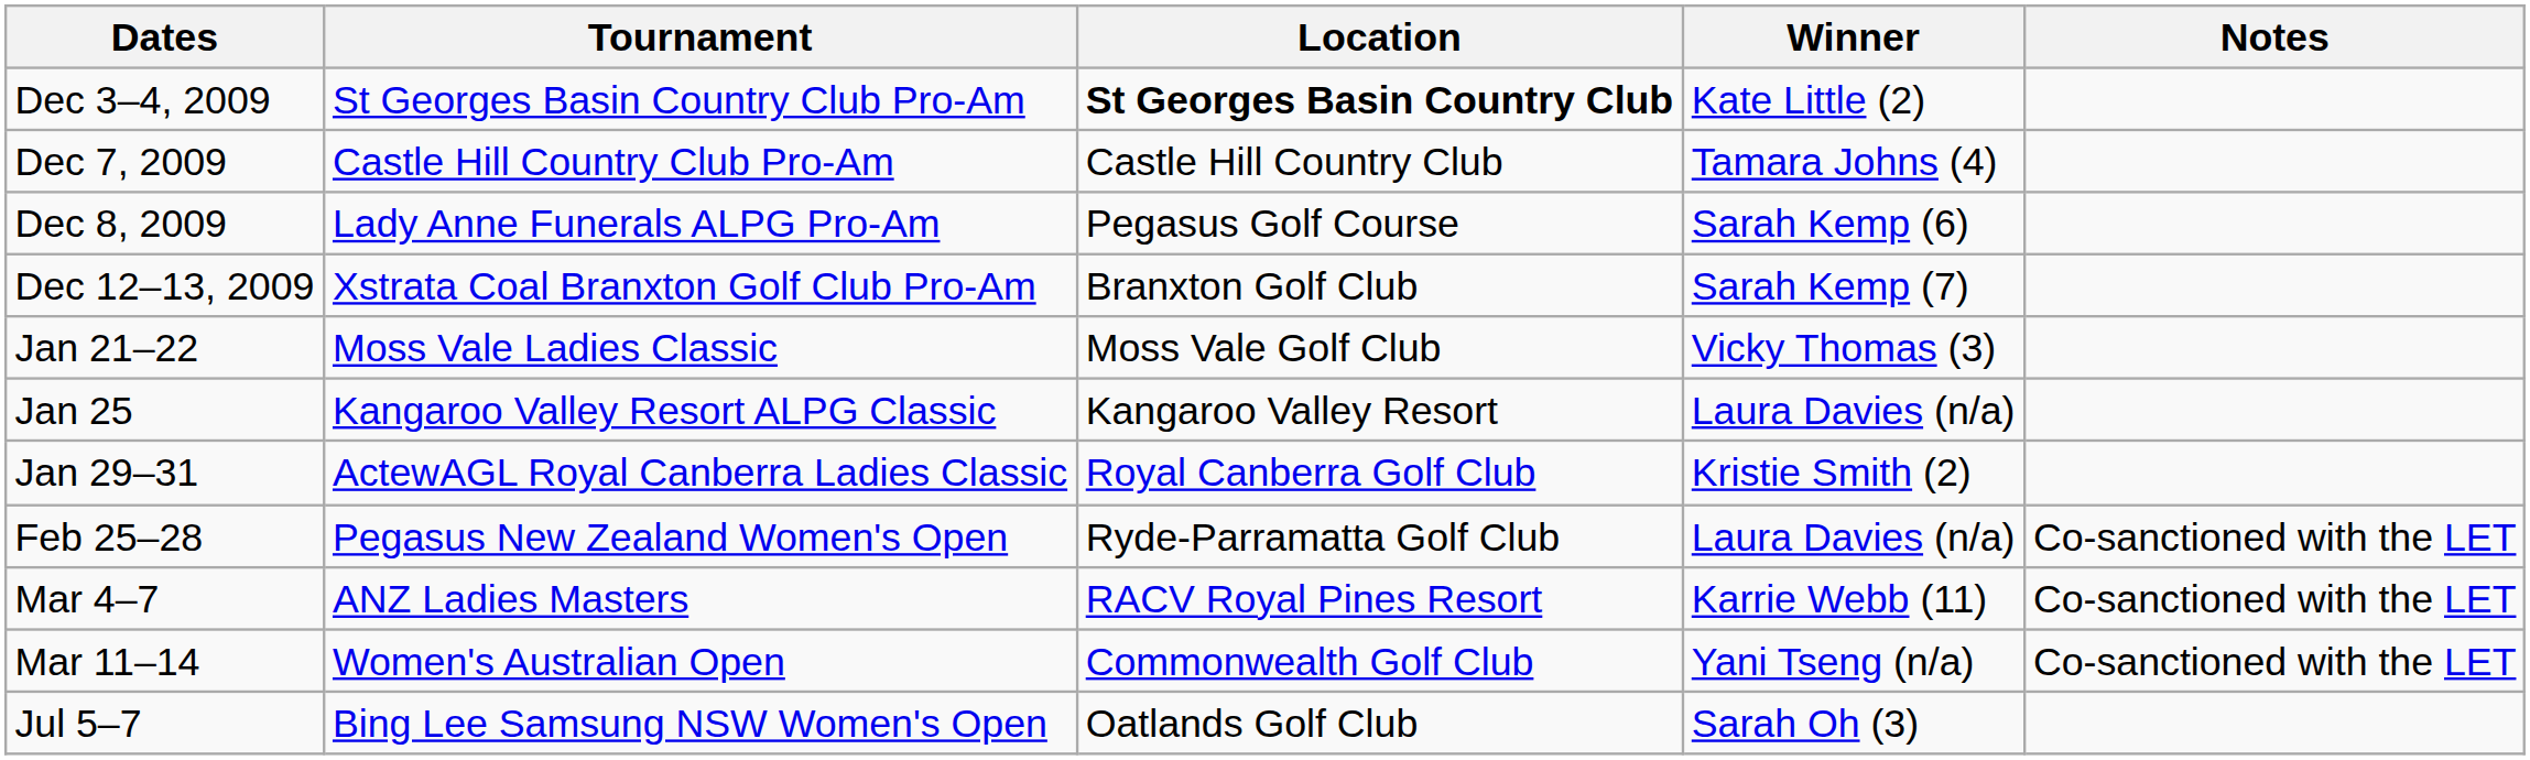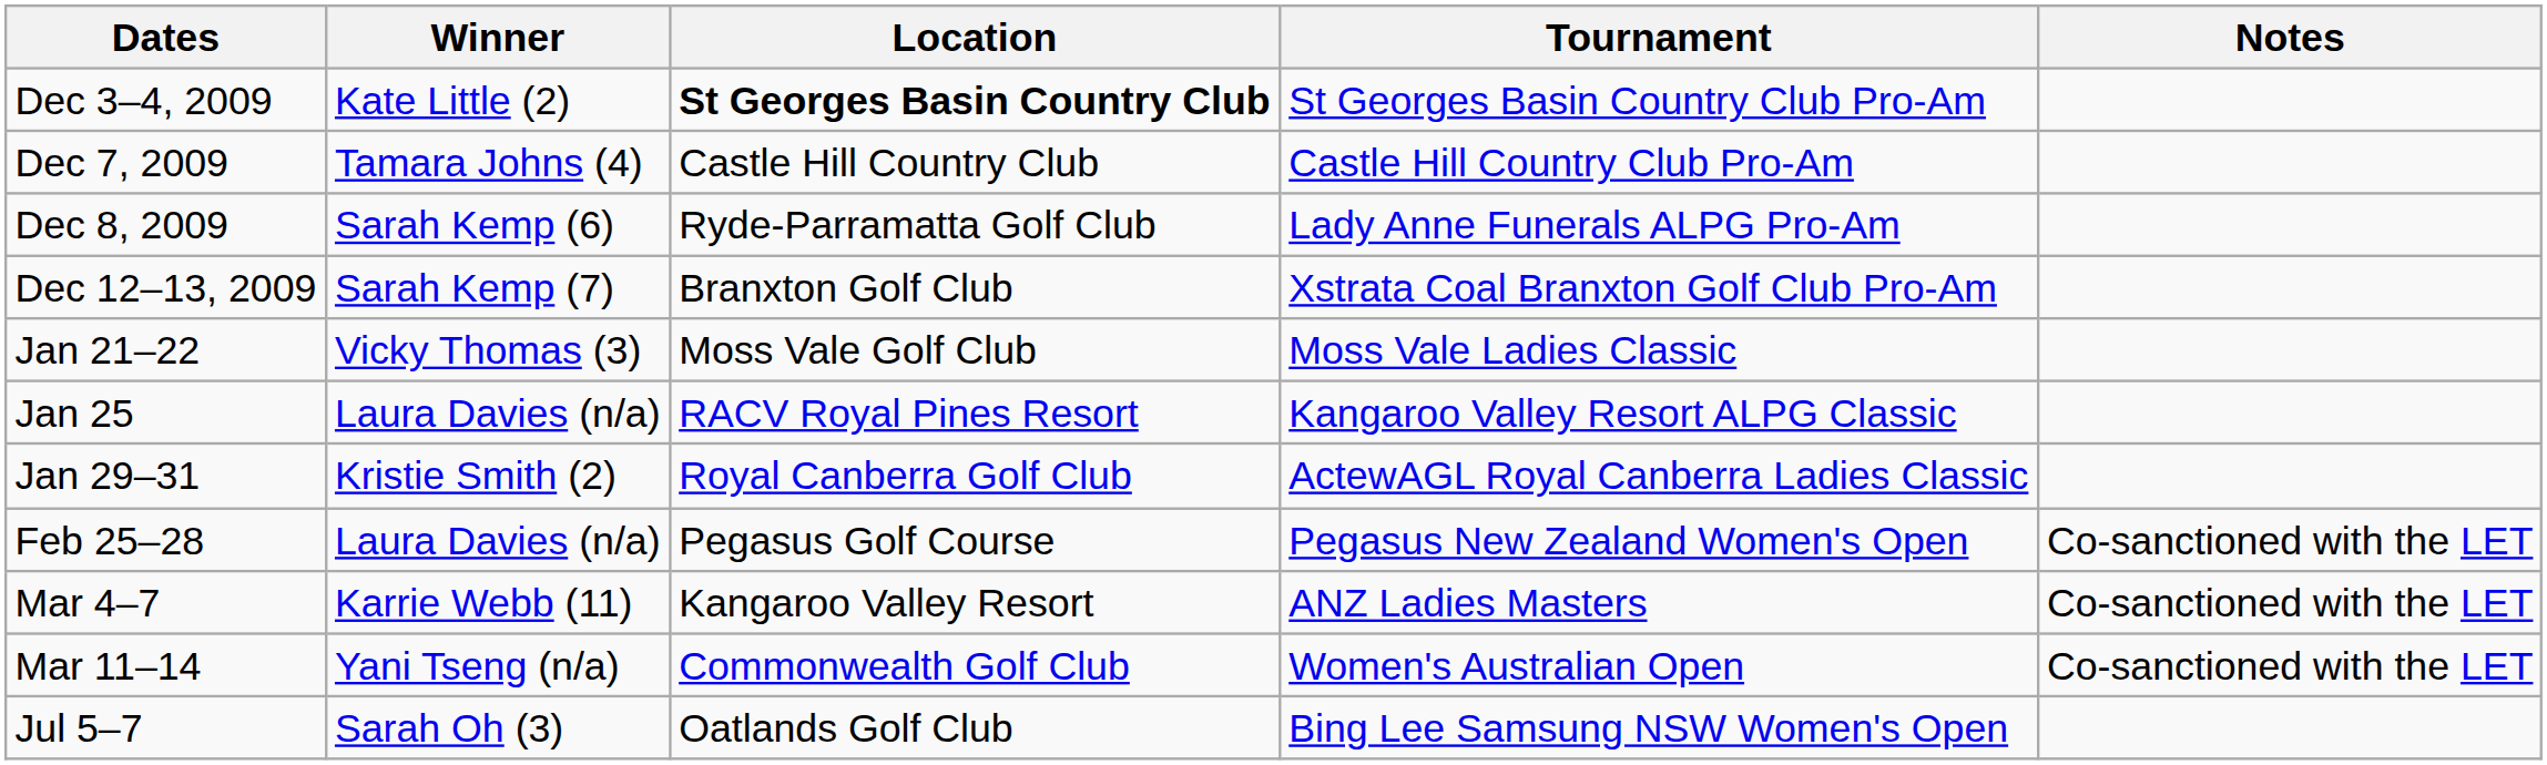columns swapped: Tournament <-> Winner
Dec 8, 2009 | Location: Pegasus Golf Course -> Ryde-Parramatta Golf Club
Jan 25 | Location: Kangaroo Valley Resort -> RACV Royal Pines Resort
Feb 25–28 | Location: Ryde-Parramatta Golf Club -> Pegasus Golf Course
Mar 4–7 | Location: RACV Royal Pines Resort -> Kangaroo Valley Resort
